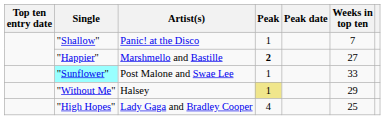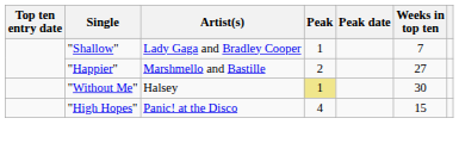"Shallow" | Artist(s): Panic! at the Disco -> Lady Gaga and Bradley Cooper
"Happier" | Peak: bold -> normal
- row: "Sunflower" | Post Malone and Swae Lee | 1 | 33
"Without Me" | Weeks in top ten: 29 -> 30
"High Hopes" | Artist(s): Lady Gaga and Bradley Cooper -> Panic! at the Disco
"High Hopes" | Weeks in top ten: 25 -> 15
